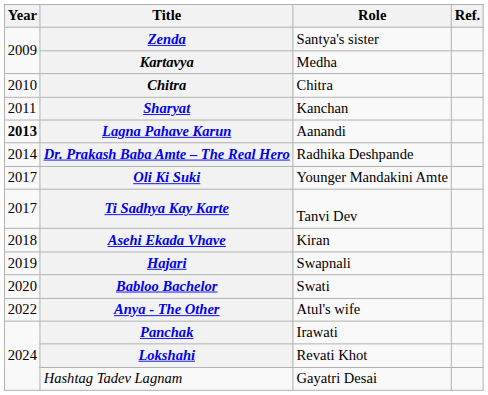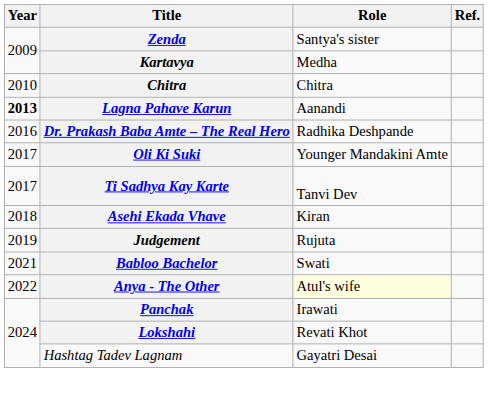- row: 2011 | Sharyat | Kanchan
Dr. Prakash Baba Amte – The Real Hero | Year: 2014 -> 2016
+ row: 2019 | Judgement | Rujuta
- row: 2019 | Hajari | Swapnali
Babloo Bachelor | Year: 2020 -> 2021
Anya - The Other | Role: no background -> lightyellow background
